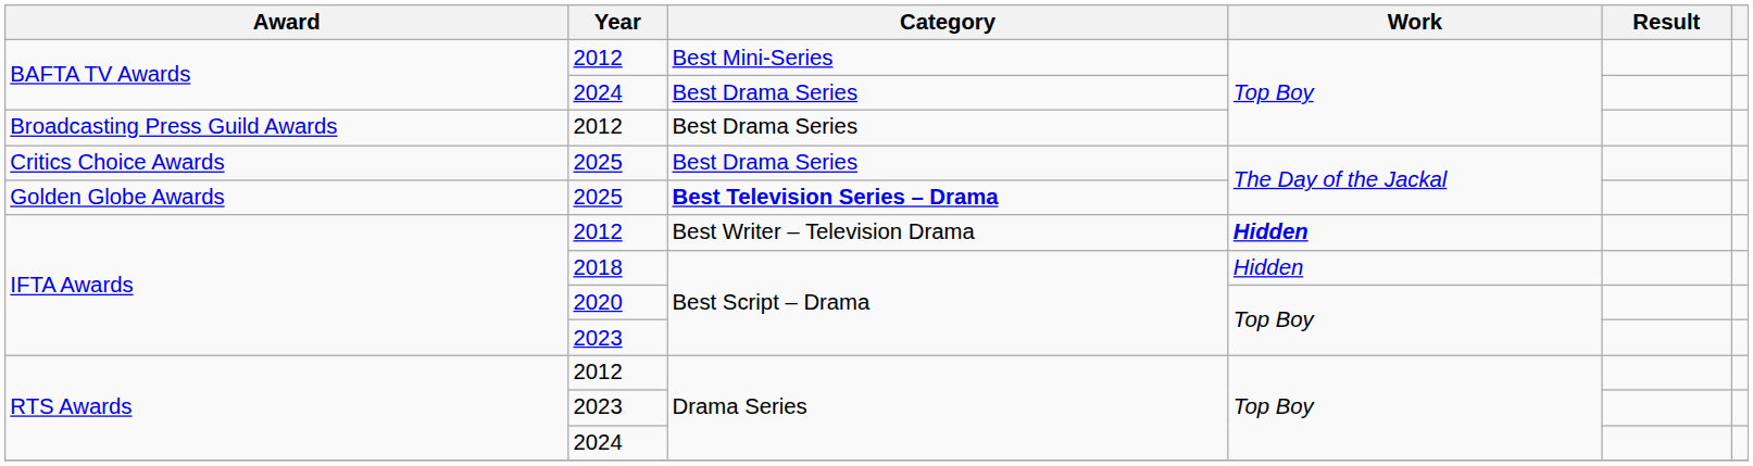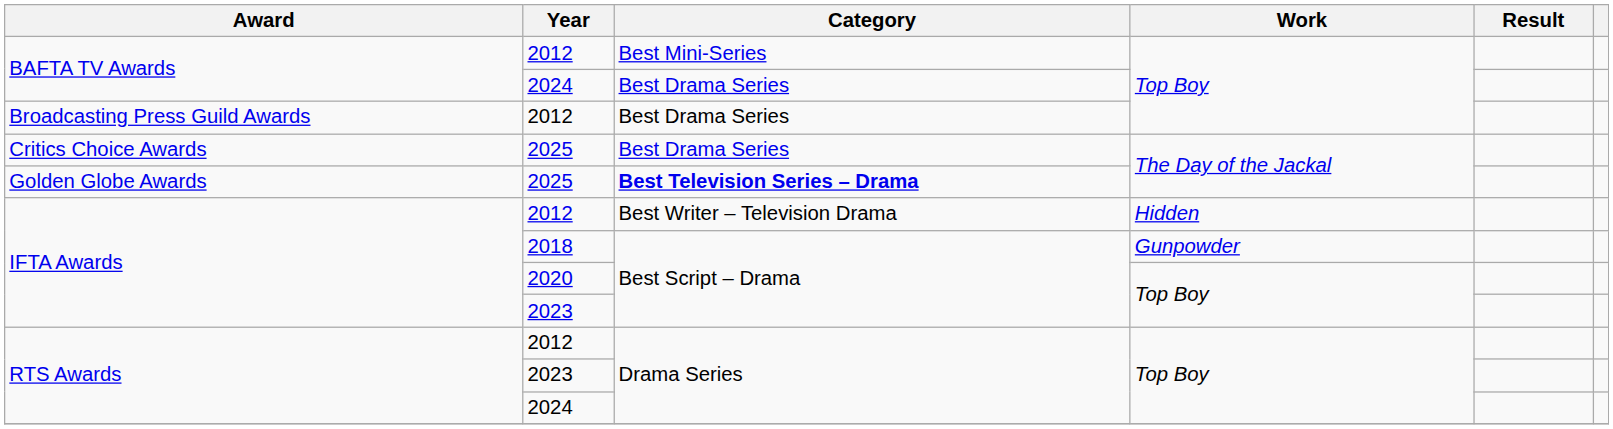IFTA Awards / 2012 | Work: bold -> normal
IFTA Awards / 2018 | Work: Hidden -> Gunpowder
